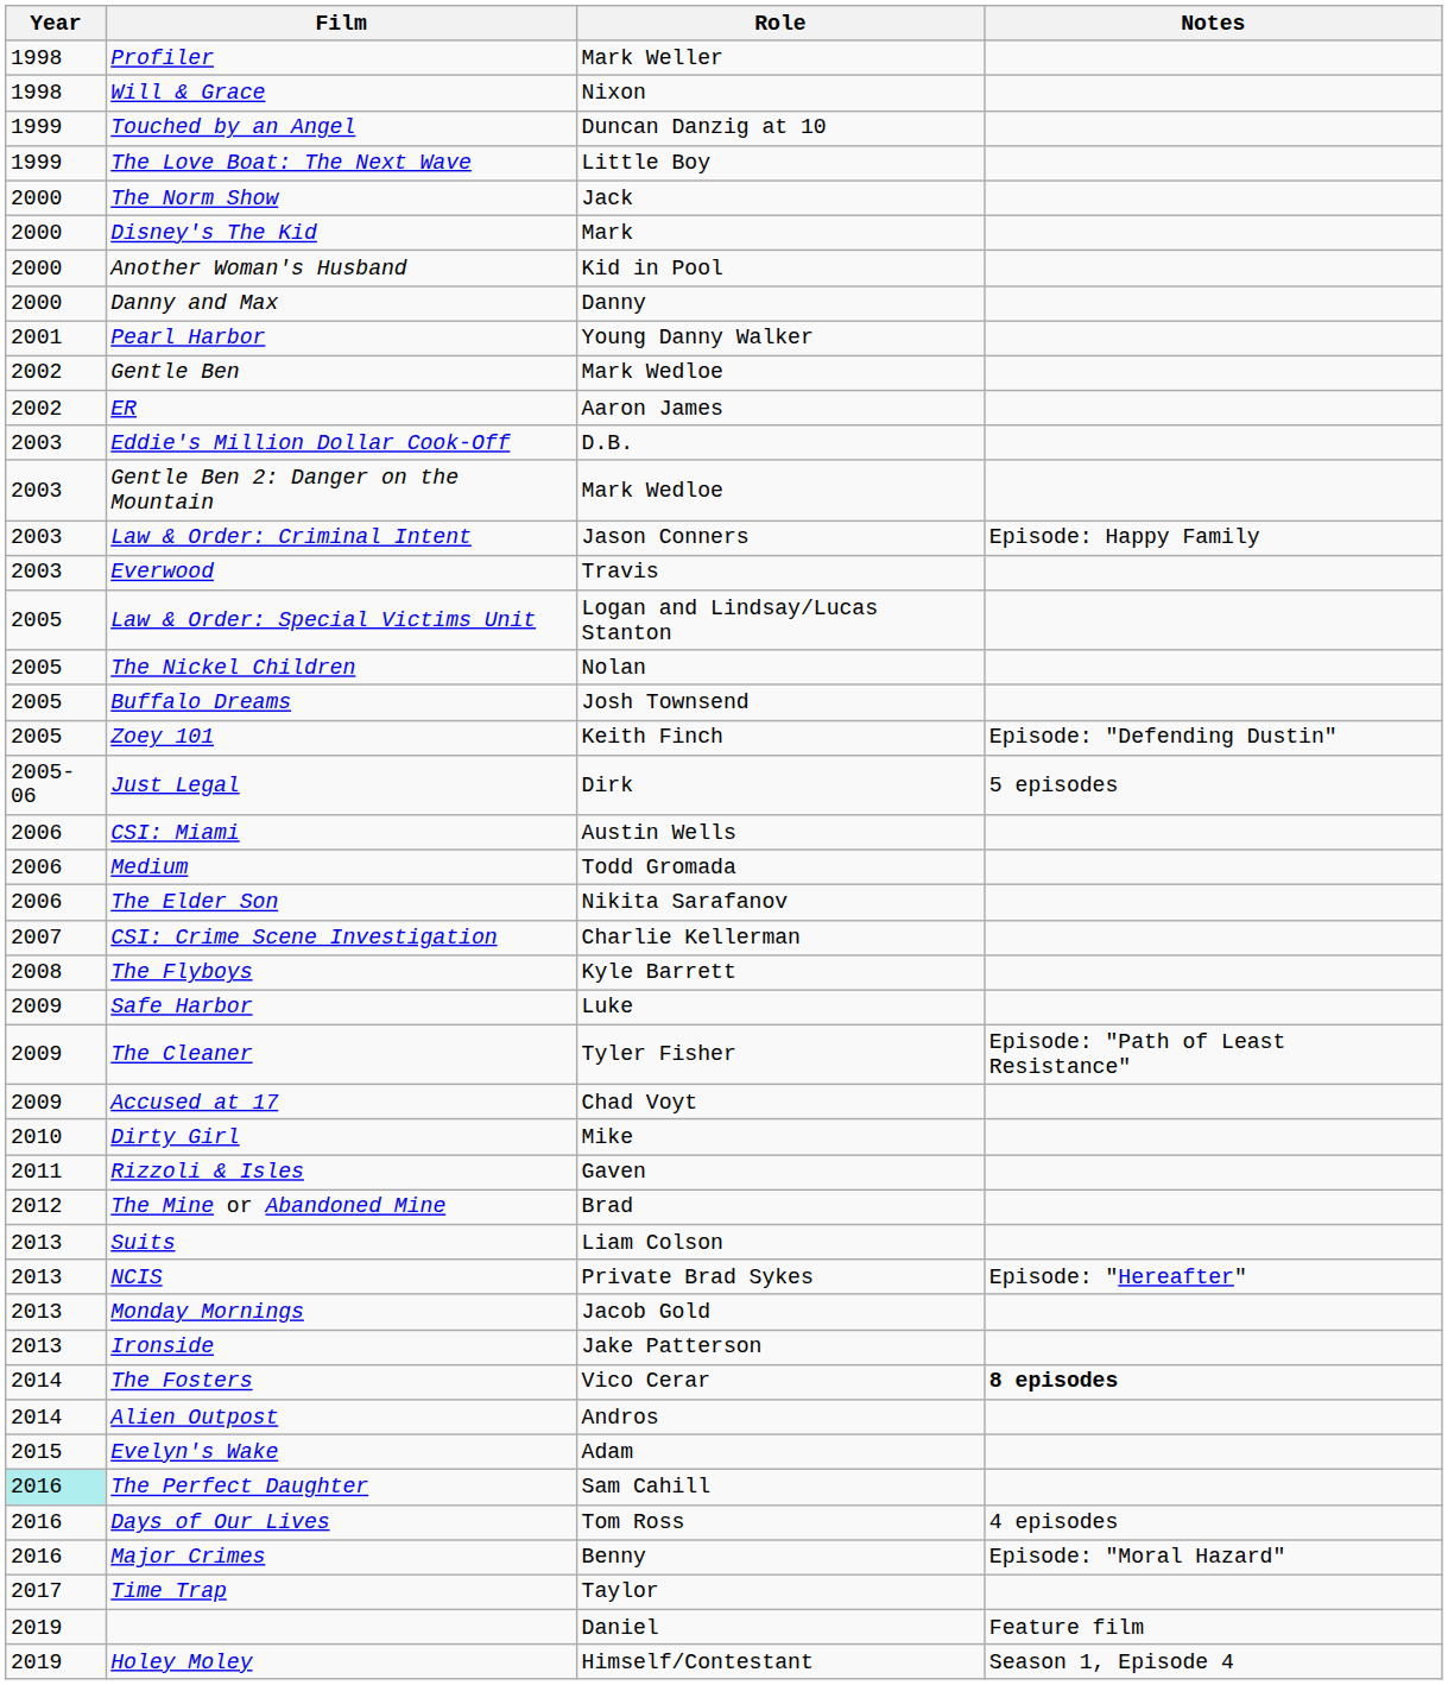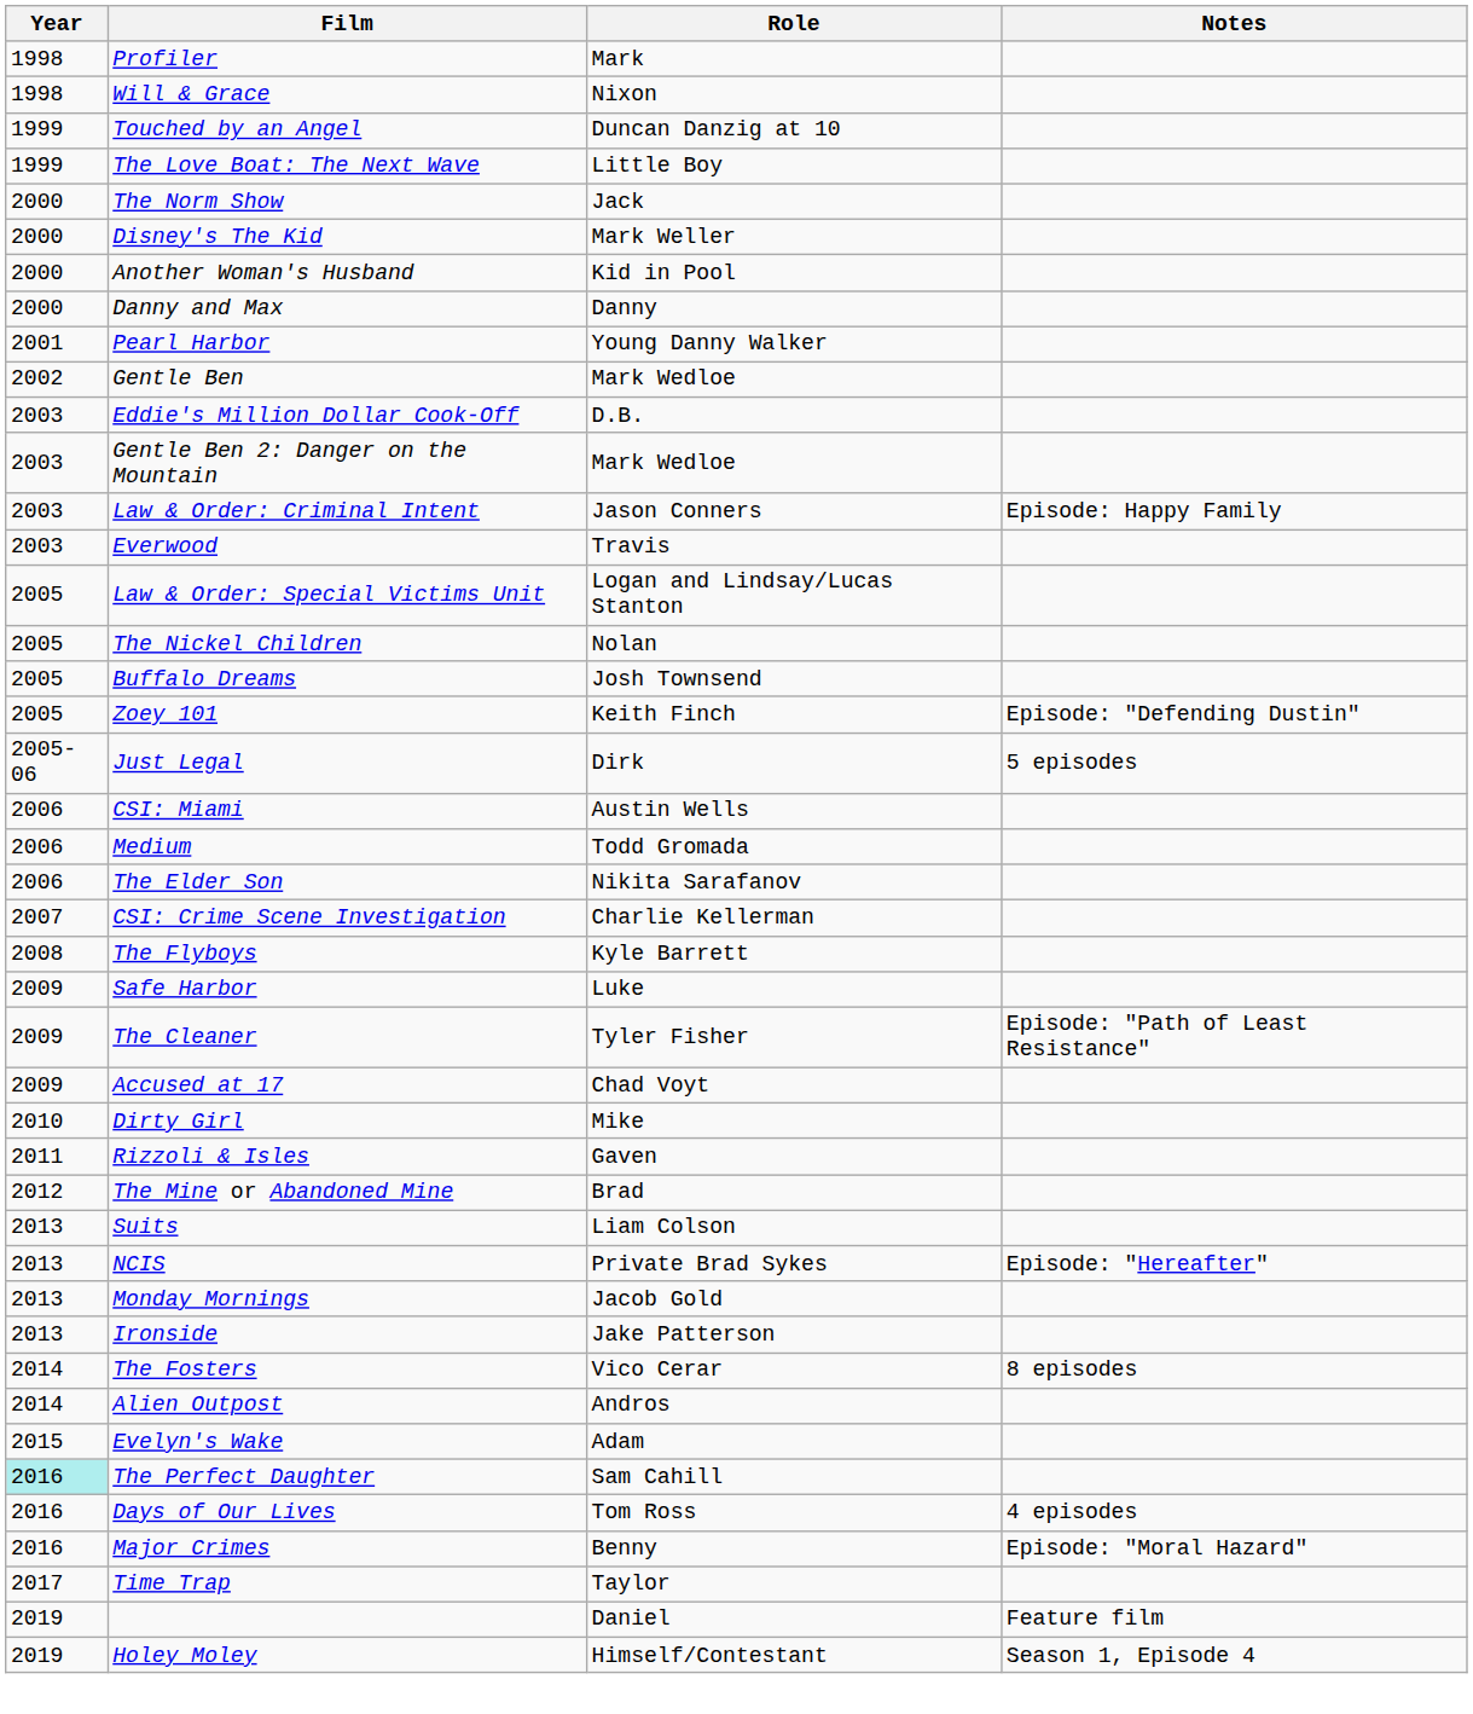Profiler | Role: Mark Weller -> Mark
Disney's The Kid | Role: Mark -> Mark Weller
- row: 2002 | ER | Aaron James
The Fosters | Notes: bold -> normal
